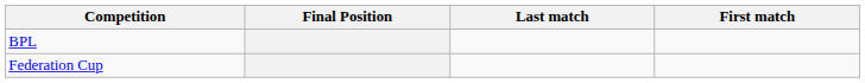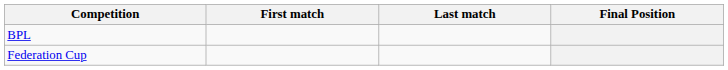columns swapped: First match <-> Final Position
